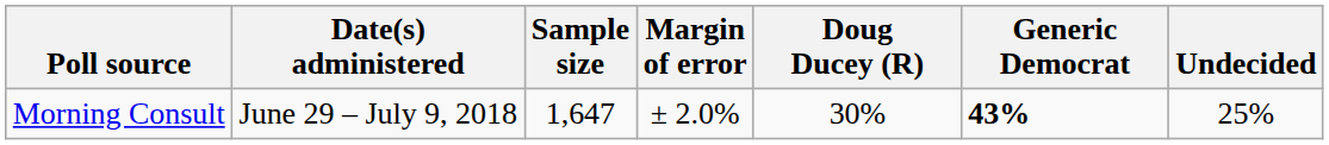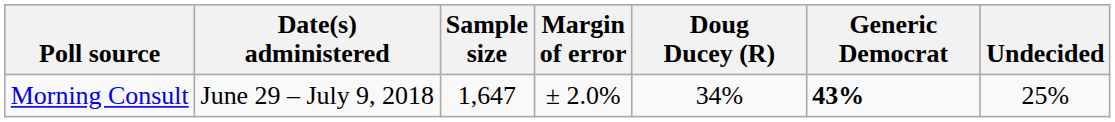Morning Consult | Doug Ducey (R): 30% -> 34%
